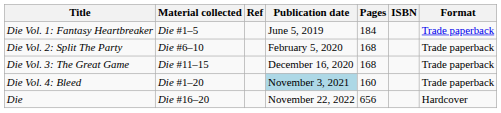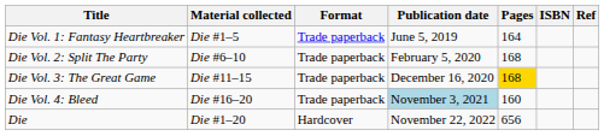columns swapped: Format <-> Ref
Die Vol. 1: Fantasy Heartbreaker | Pages: 184 -> 164
Die Vol. 3: The Great Game | Pages: no background -> gold background
Die Vol. 4: Bleed | Material collected: Die #1–20 -> Die #16–20
Die | Material collected: Die #16–20 -> Die #1–20
